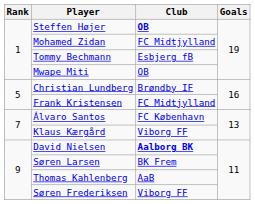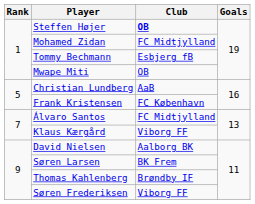Christian Lundberg | Club: Brøndby IF -> AaB
Frank Kristensen | Club: FC Midtjylland -> FC København
Álvaro Santos | Club: FC København -> FC Midtjylland
David Nielsen | Club: bold -> normal
Thomas Kahlenberg | Club: AaB -> Brøndby IF
